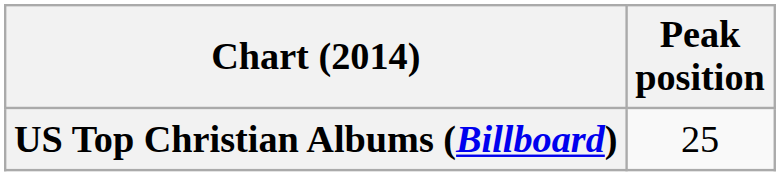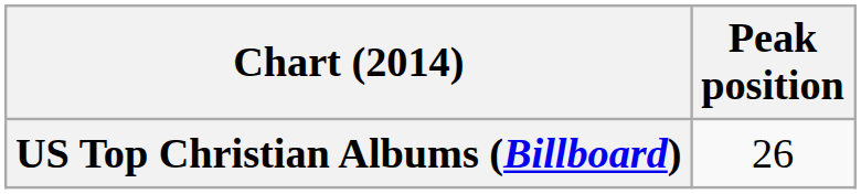US Top Christian Albums (Billboard) | Peak position: 25 -> 26
